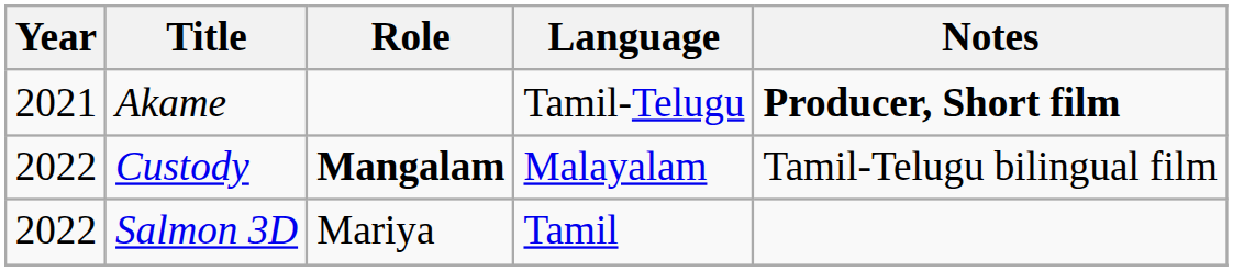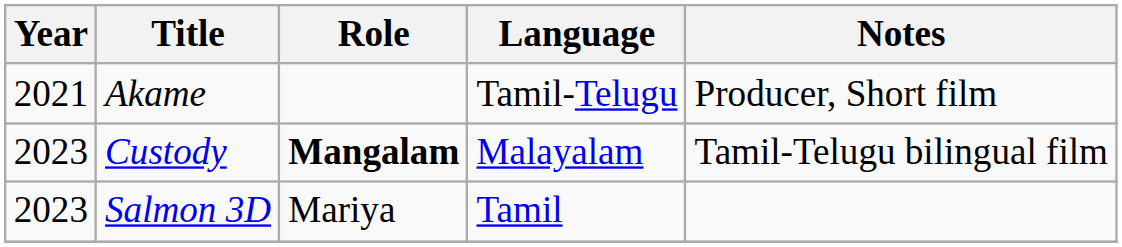Akame | Notes: bold -> normal
Custody | Year: 2022 -> 2023
Salmon 3D | Year: 2022 -> 2023
